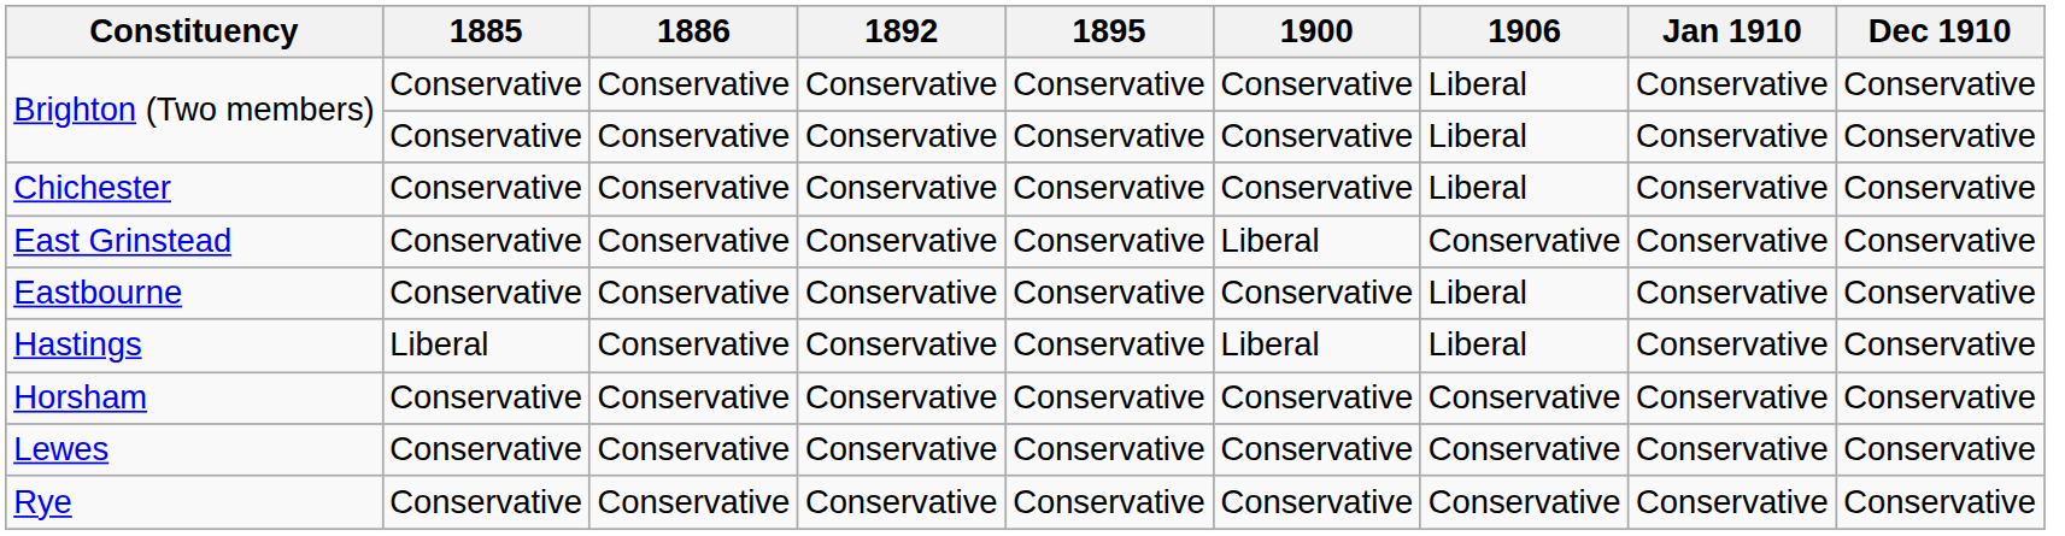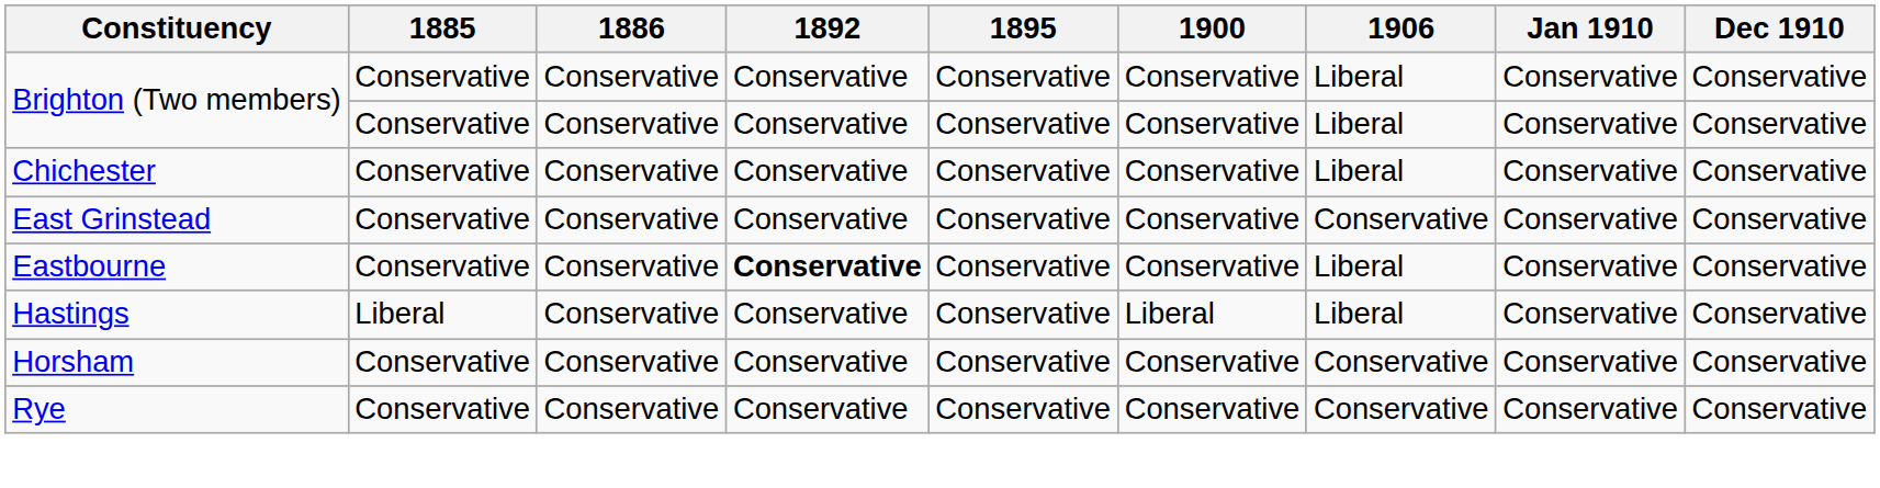East Grinstead | 1900: Liberal -> Conservative
Eastbourne | 1892: normal -> bold
- row: Lewes | Conservative | Conservative | Conservative | Conservative | Conservative | Conservative | Conservative | Conservative
